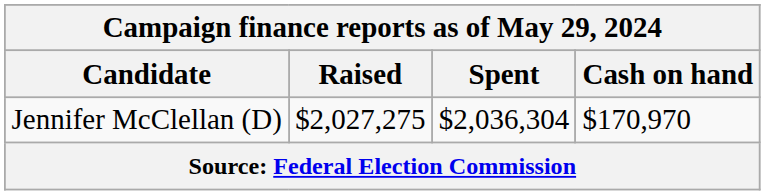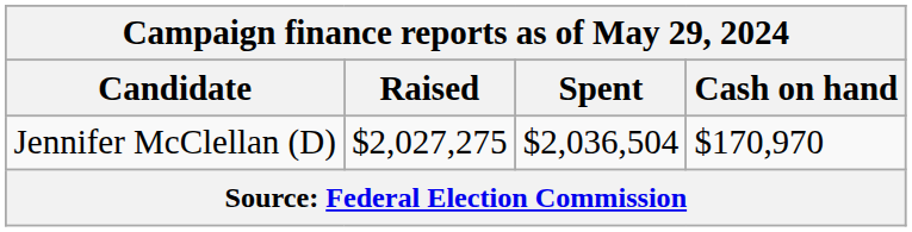Jennifer McClellan (D) | Spent: $2,036,304 -> $2,036,504
